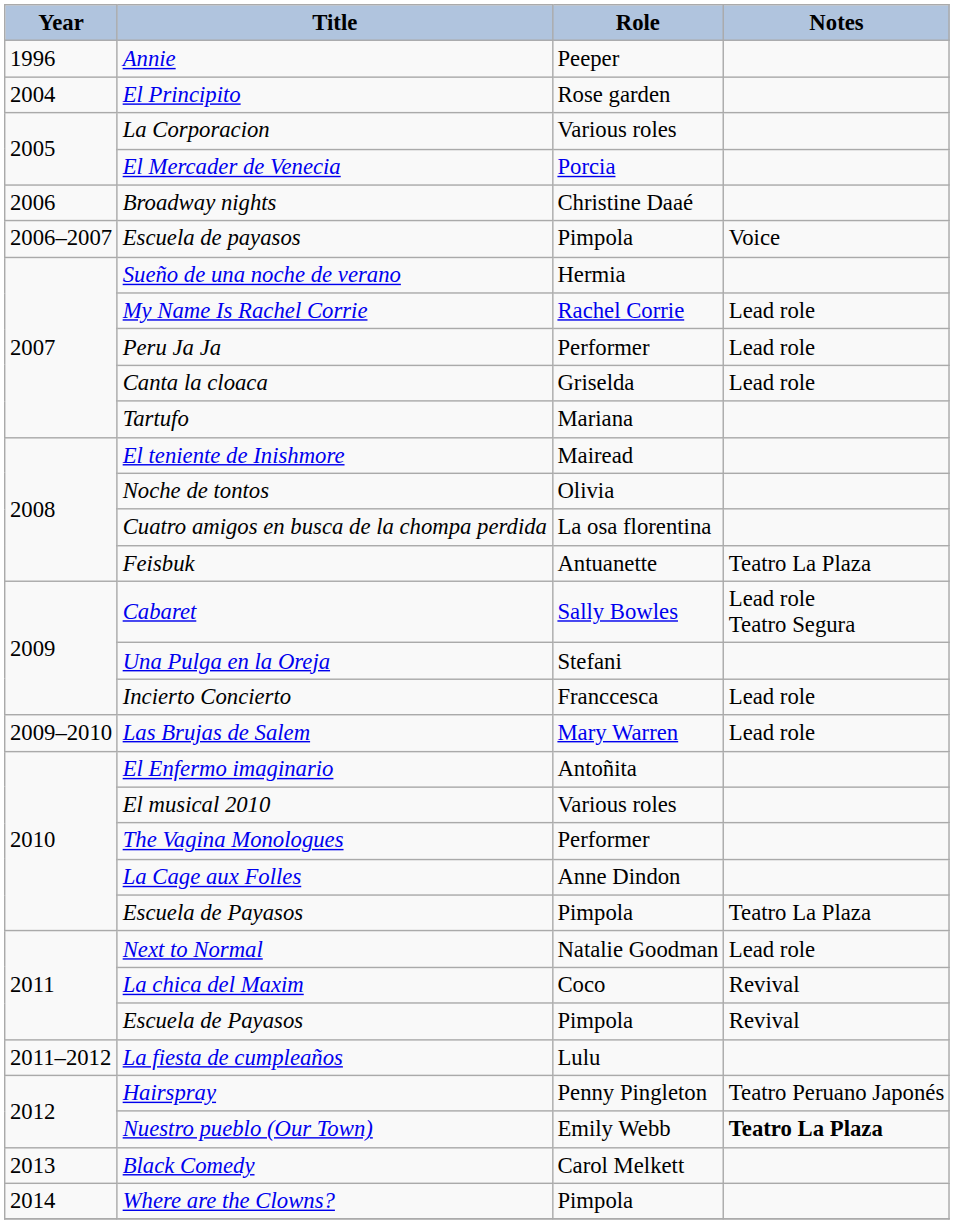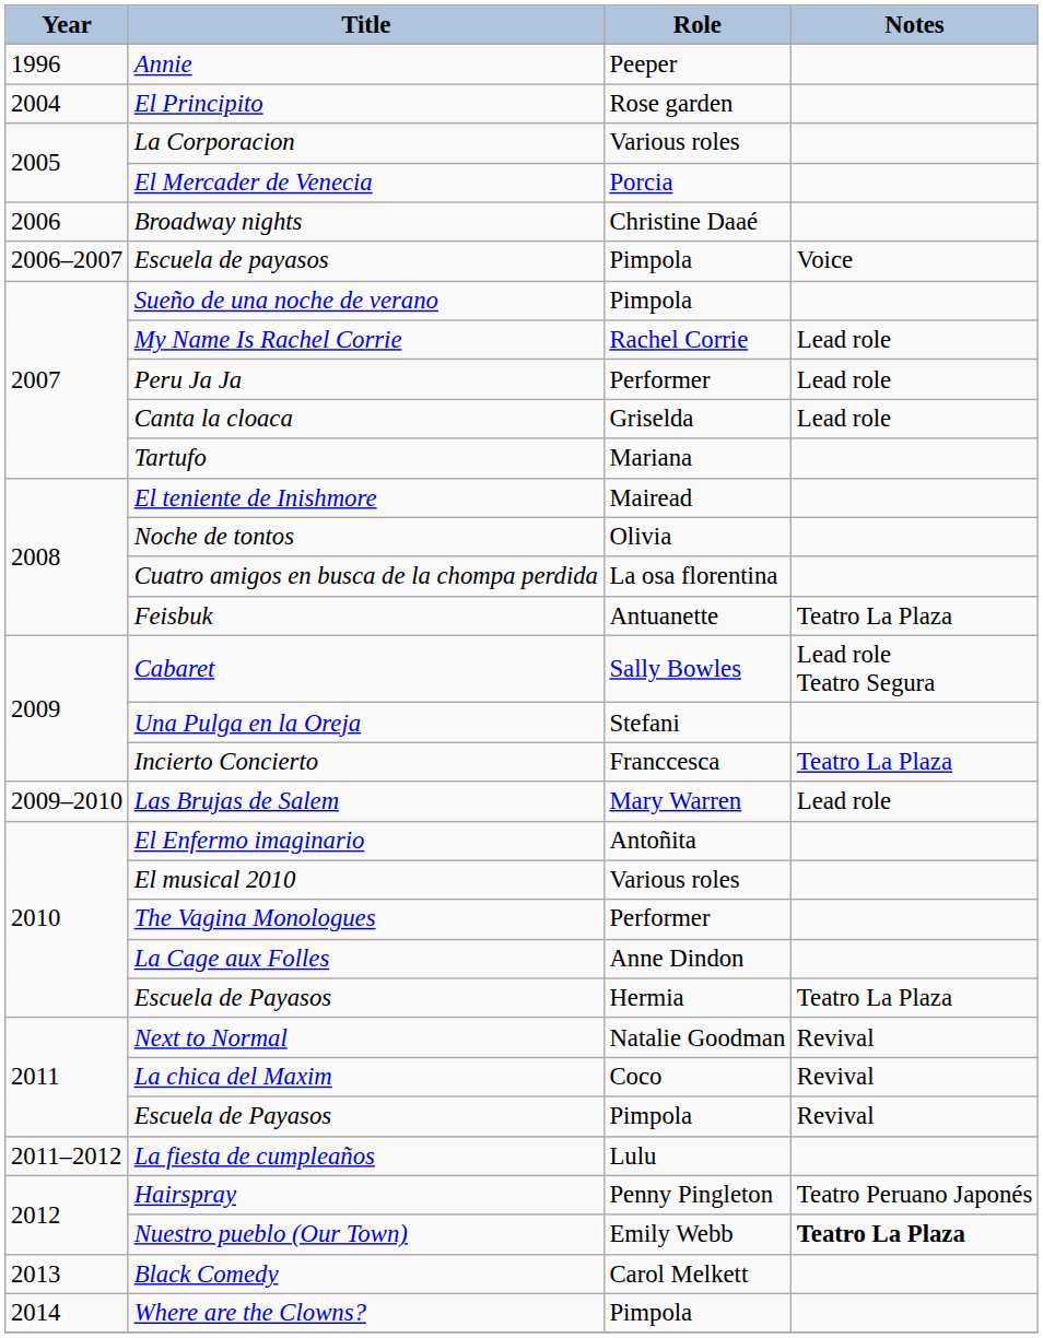Sueño de una noche de verano | Role: Hermia -> Pimpola
Incierto Concierto | Notes: Lead role -> Teatro La Plaza
2010 / Escuela de Payasos | Role: Pimpola -> Hermia
Next to Normal | Notes: Lead role -> Revival
